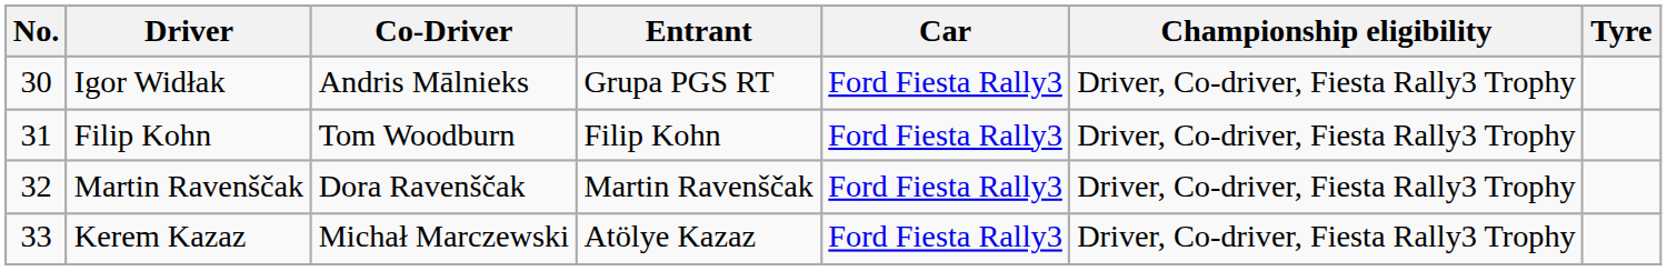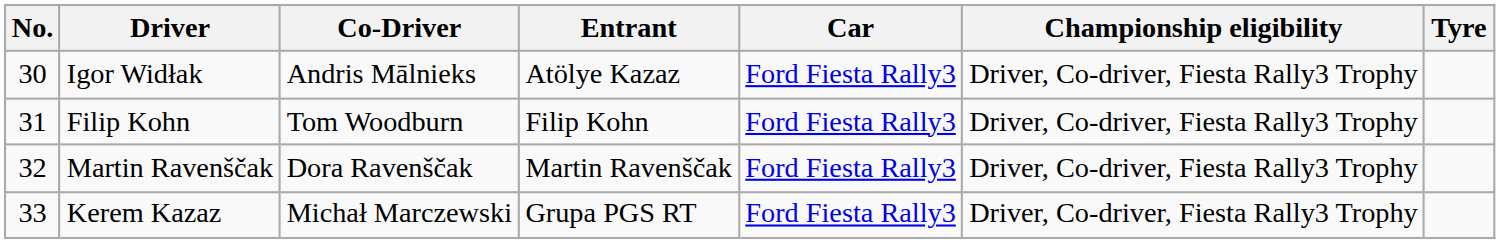Igor Widłak | Entrant: Grupa PGS RT -> Atölye Kazaz
Kerem Kazaz | Entrant: Atölye Kazaz -> Grupa PGS RT
